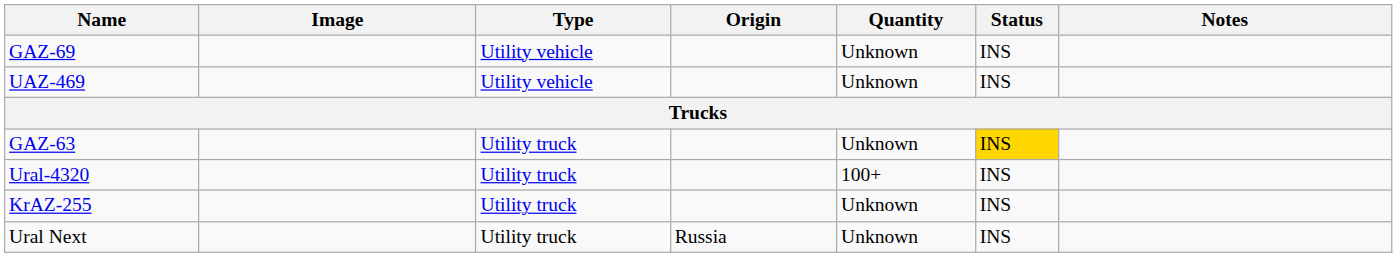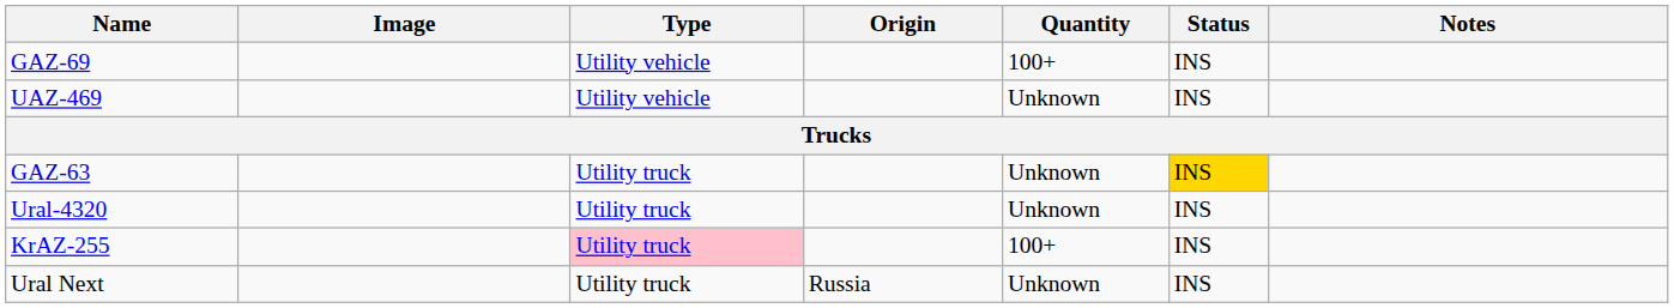GAZ-69 | Quantity: Unknown -> 100+
Ural-4320 | Quantity: 100+ -> Unknown
KrAZ-255 | Type: no background -> pink background
KrAZ-255 | Quantity: Unknown -> 100+
